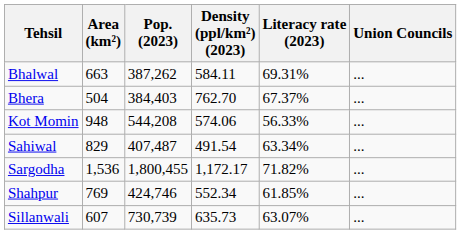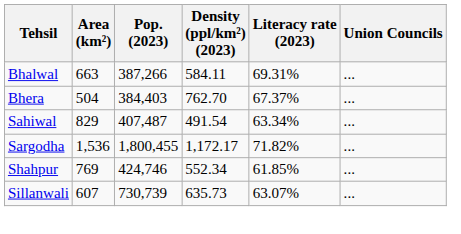Bhalwal | Pop. (2023): 387,262 -> 387,266
- row: Kot Momin | 948 | 544,208 | 574.06 | 56.33% | ...
